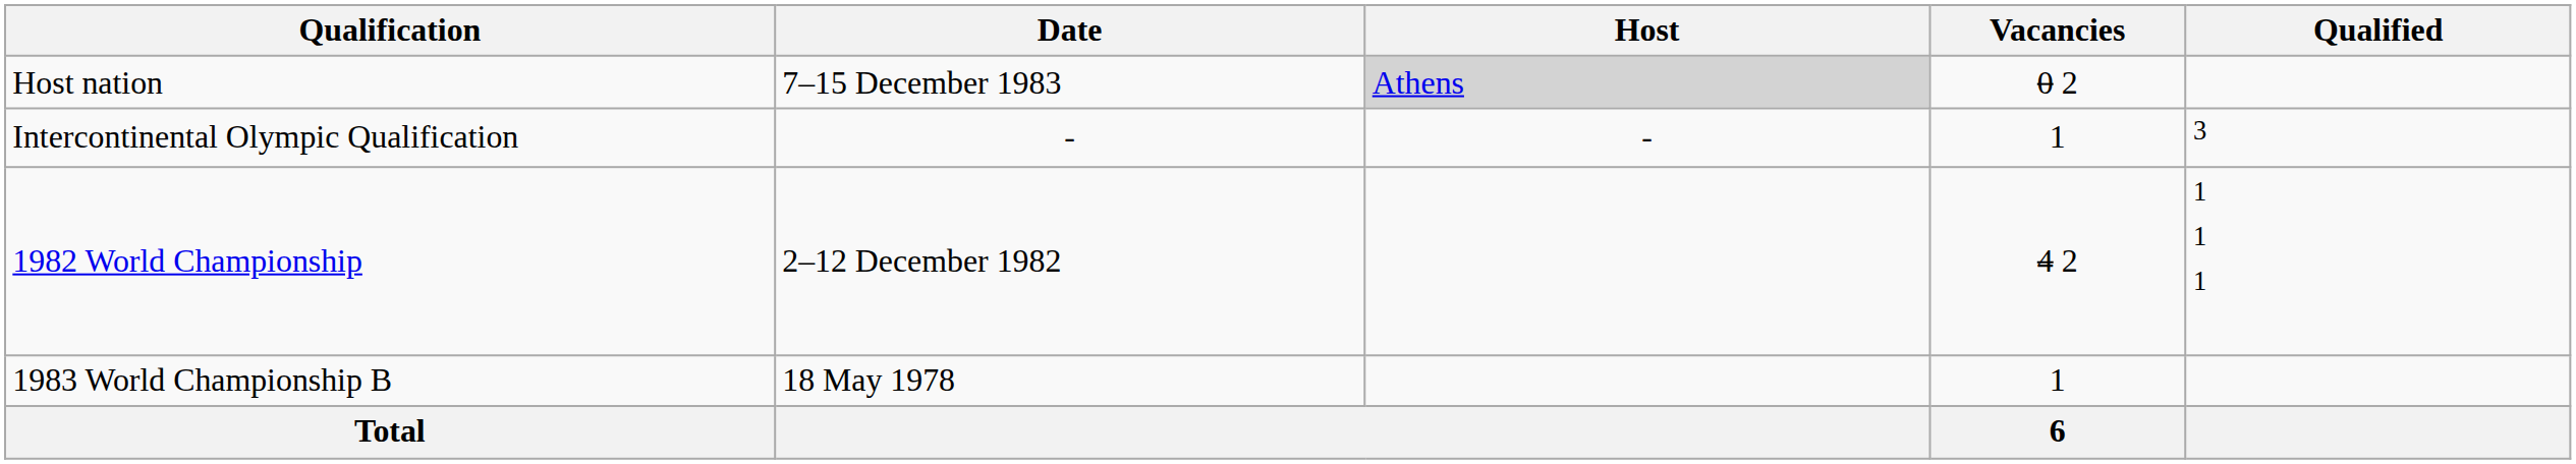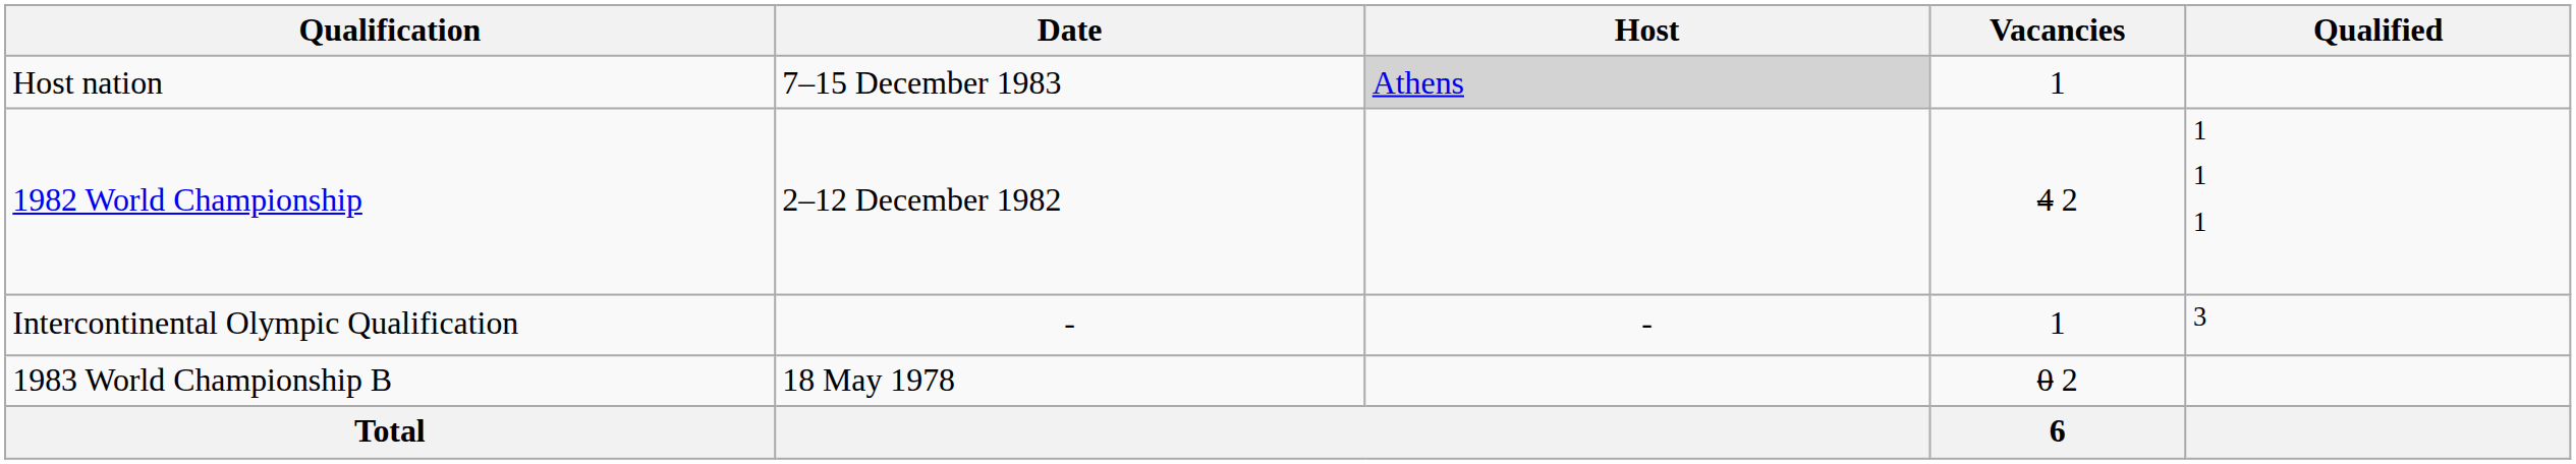Host nation | Vacancies: 0 2 -> 1
rows swapped: 1982 World Championship <-> Intercontinental Olympic Qualification
1983 World Championship B | Vacancies: 1 -> 0 2
